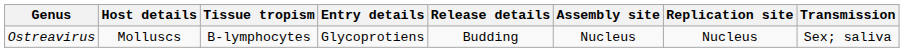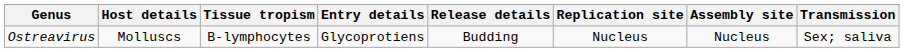columns swapped: Replication site <-> Assembly site
